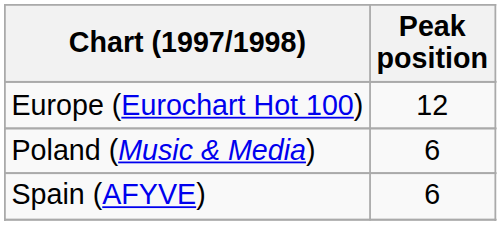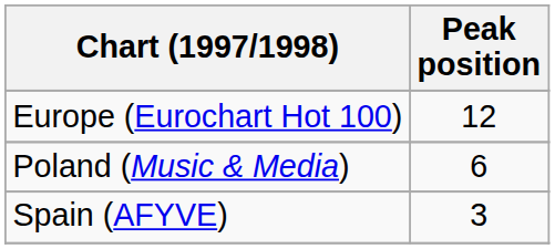Spain (AFYVE) | Peak position: 6 -> 3
